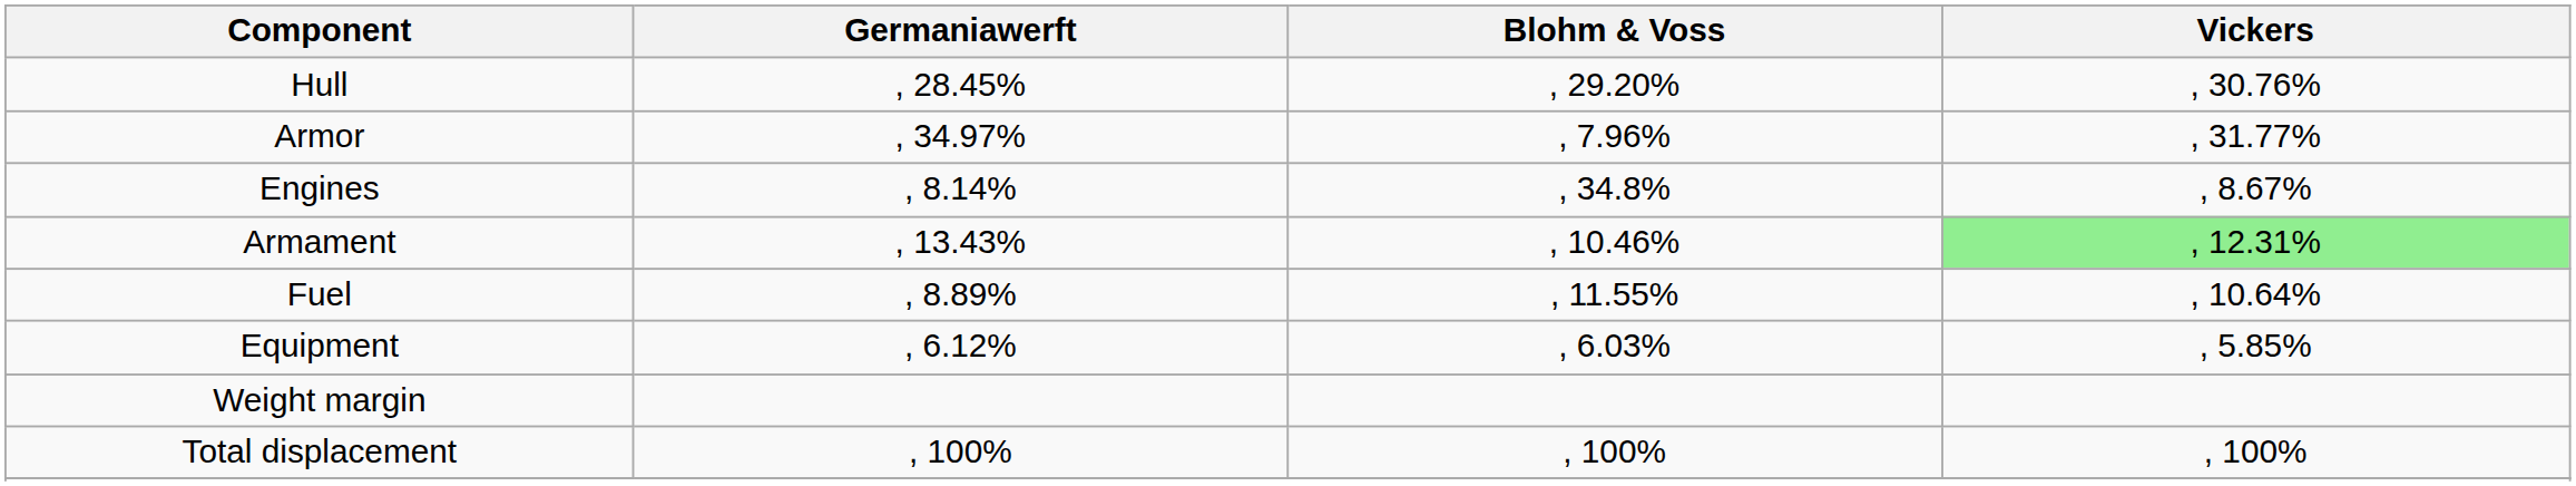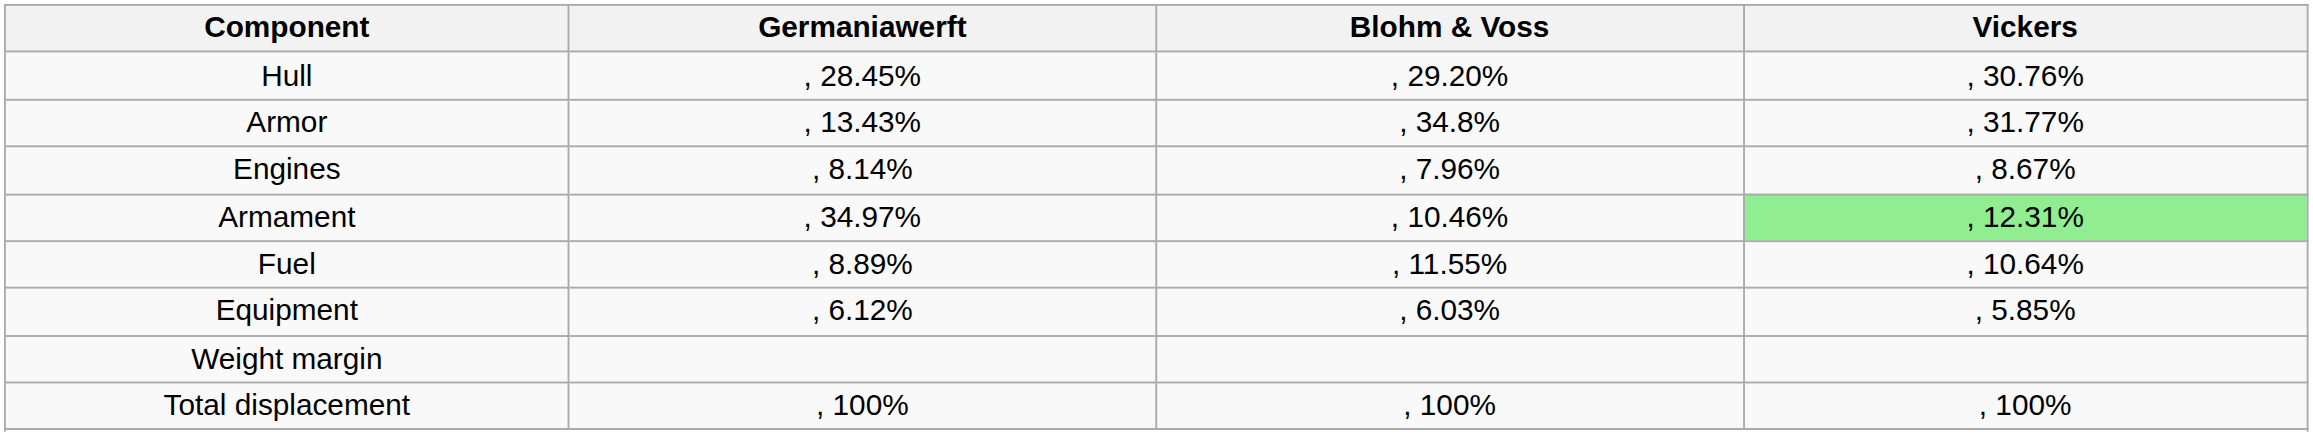Armor | Germaniawerft: , 34.97% -> , 13.43%
Armor | Blohm & Voss: , 7.96% -> , 34.8%
Engines | Blohm & Voss: , 34.8% -> , 7.96%
Armament | Germaniawerft: , 13.43% -> , 34.97%
